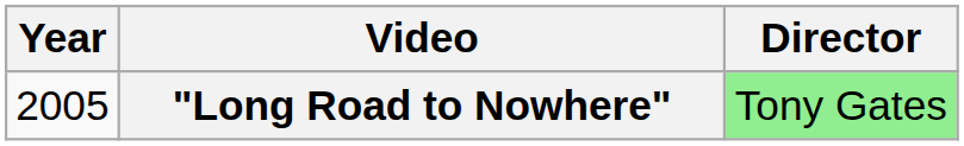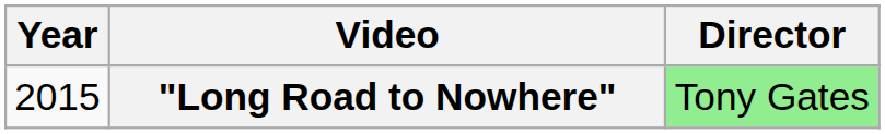"Long Road to Nowhere" | Year: 2005 -> 2015
